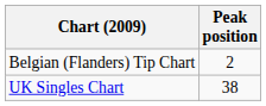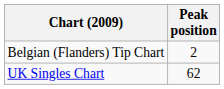UK Singles Chart | Peak position: 38 -> 62
